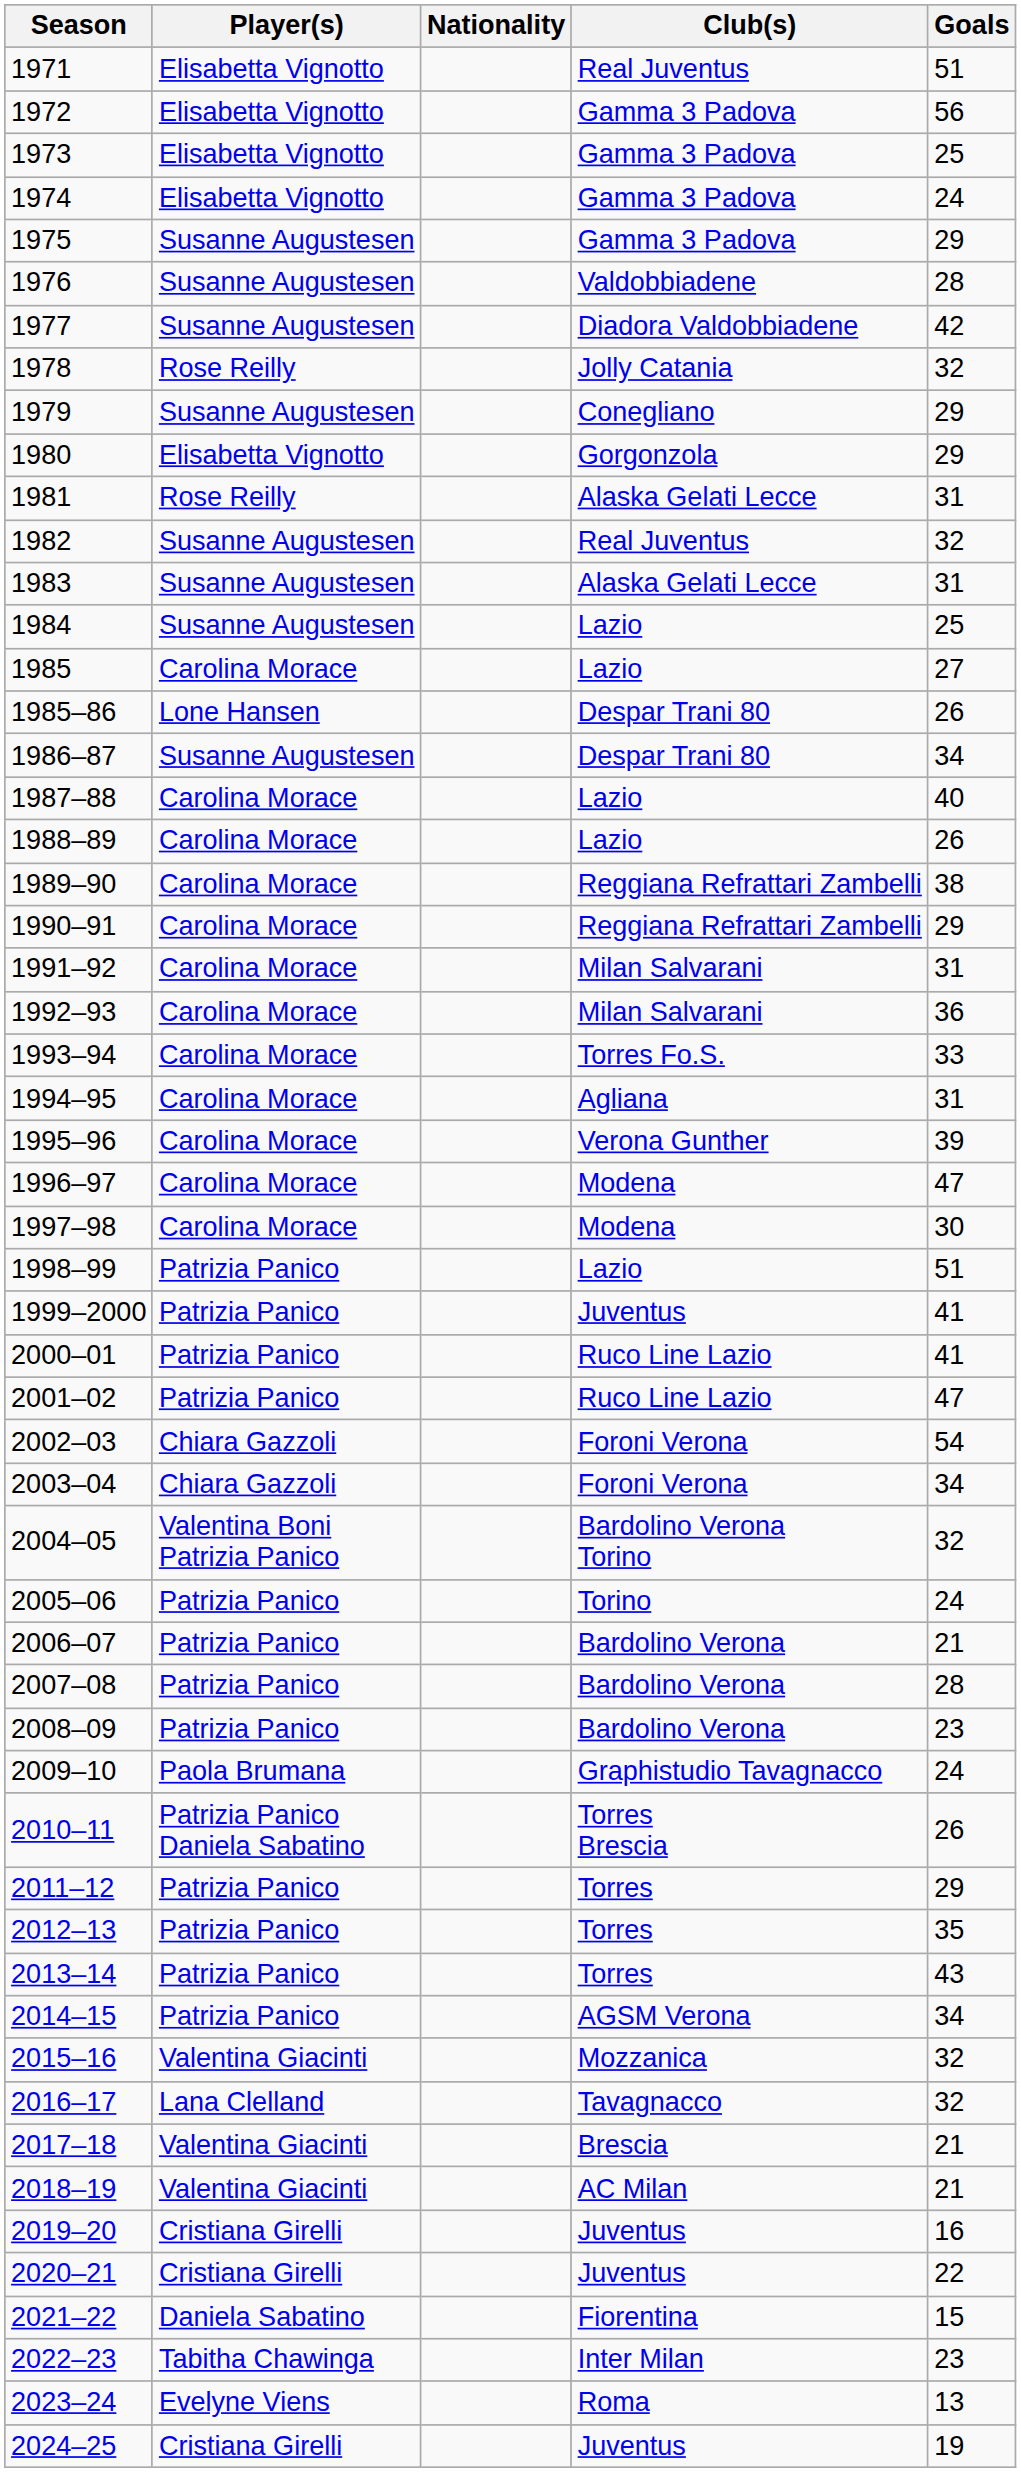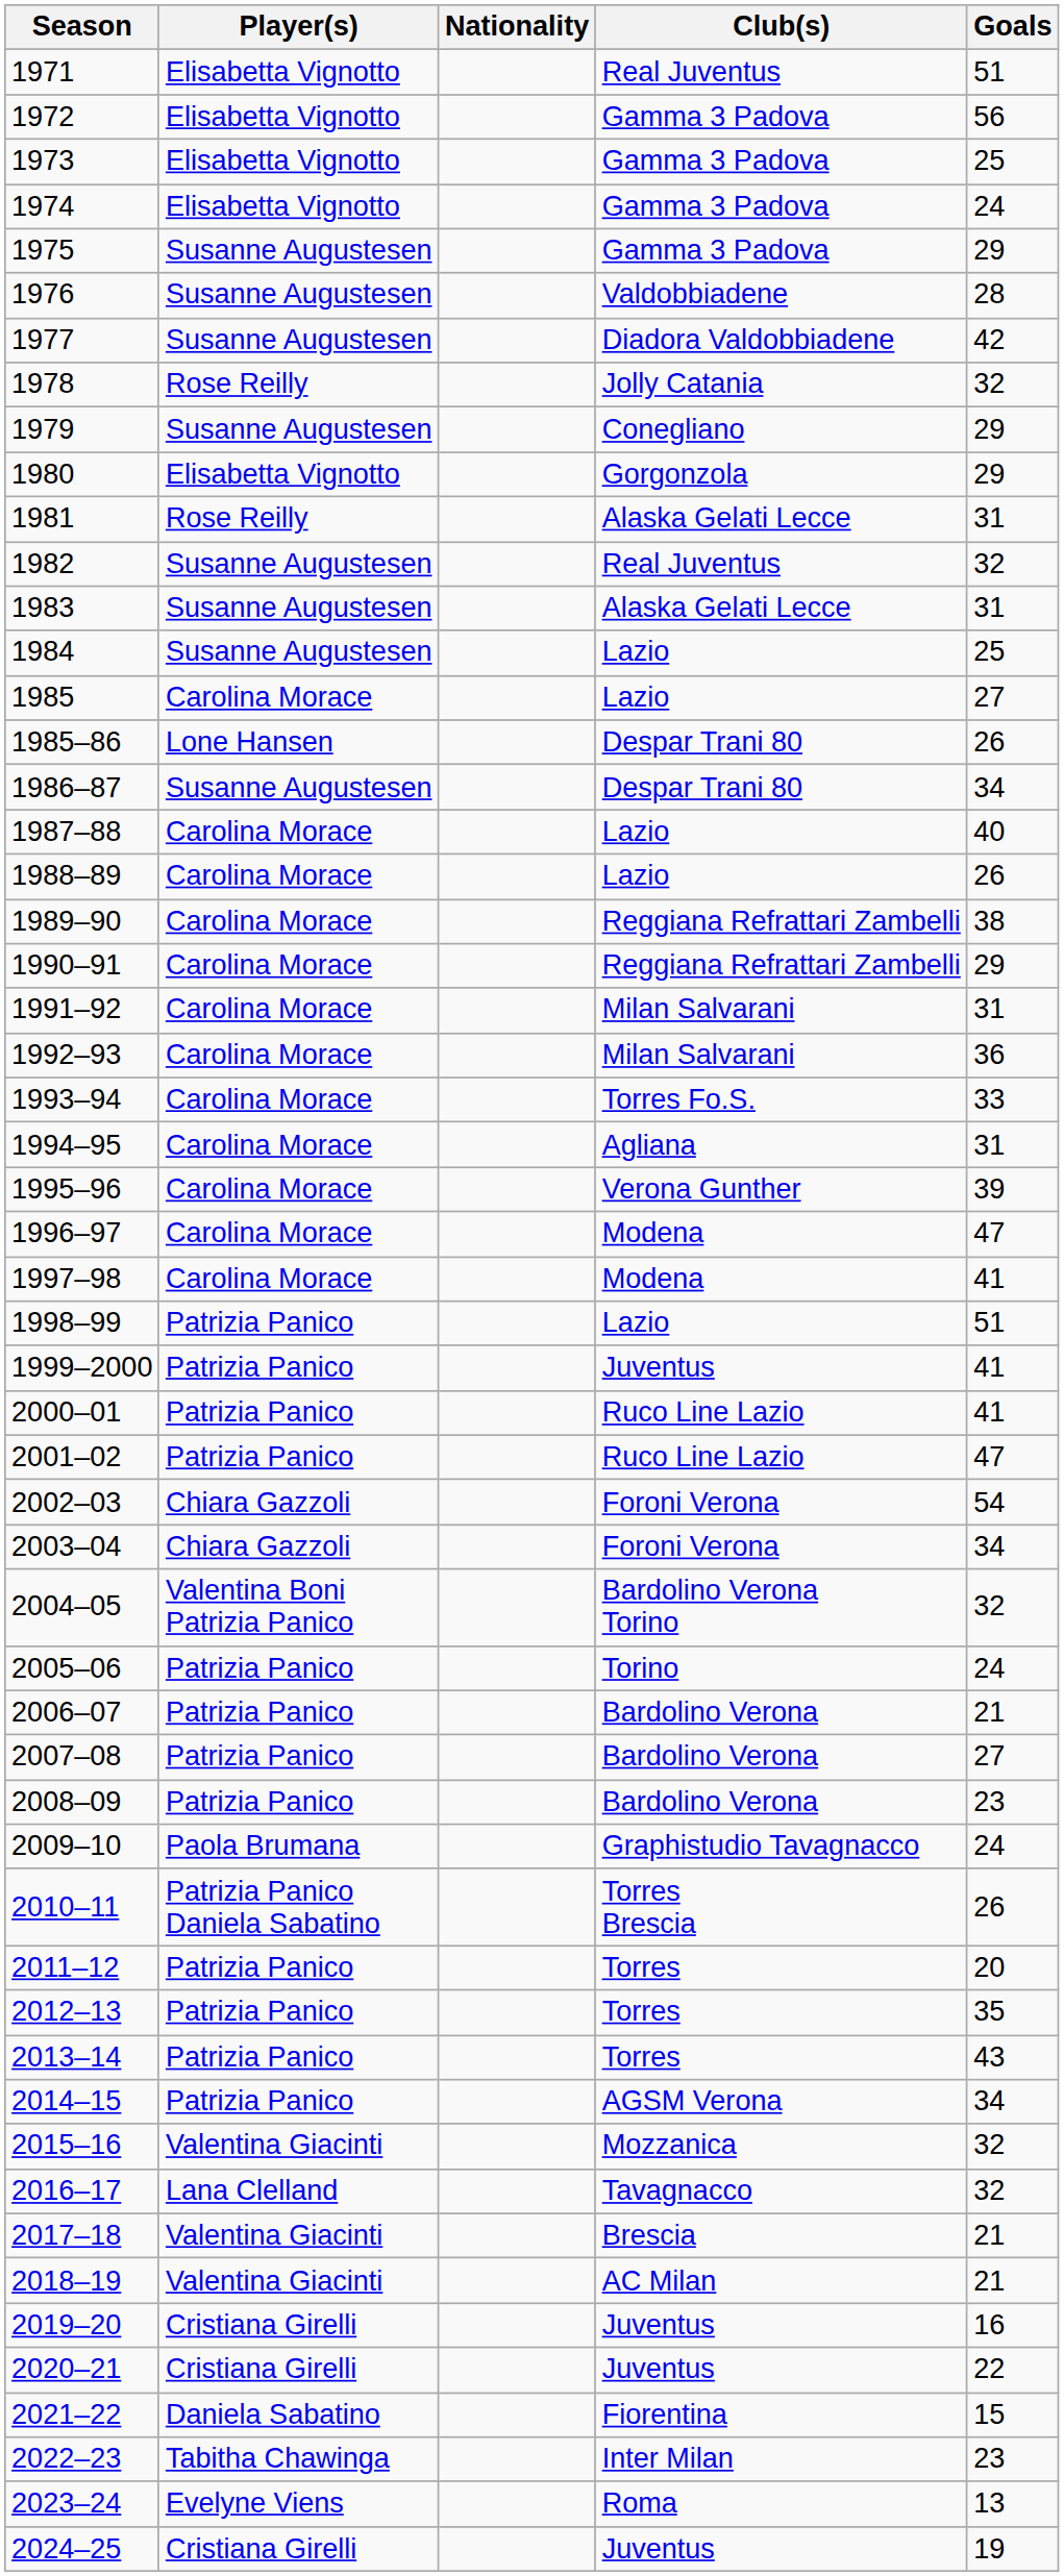1997–98 | Goals: 30 -> 41
2007–08 | Goals: 28 -> 27
2011–12 | Goals: 29 -> 20
